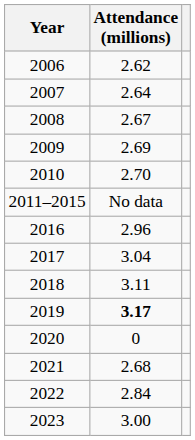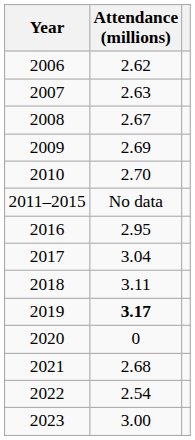2007 | Attendance (millions): 2.64 -> 2.63
2016 | Attendance (millions): 2.96 -> 2.95
2022 | Attendance (millions): 2.84 -> 2.54
